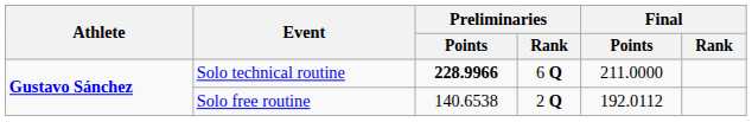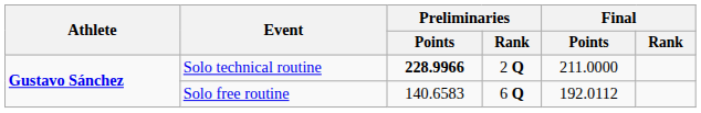Solo technical routine | Preliminaries / Rank: 6 Q -> 2 Q
Solo free routine | Preliminaries / Points: 140.6538 -> 140.6583
Solo free routine | Preliminaries / Rank: 2 Q -> 6 Q
